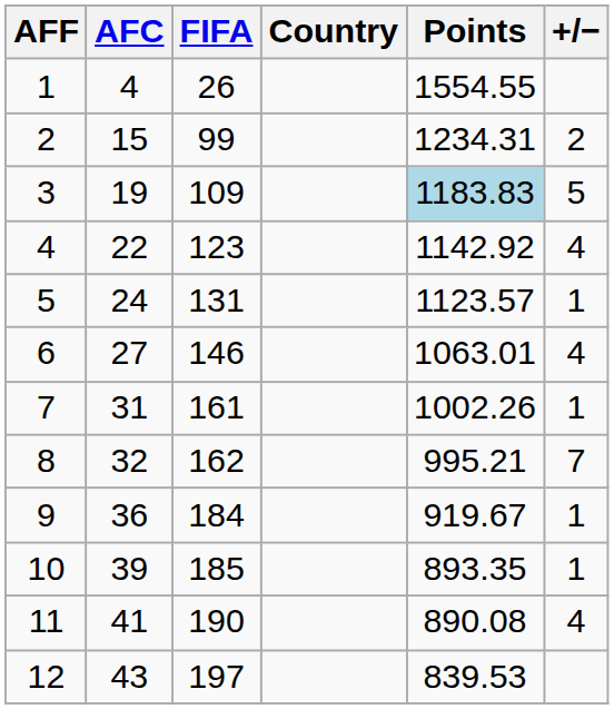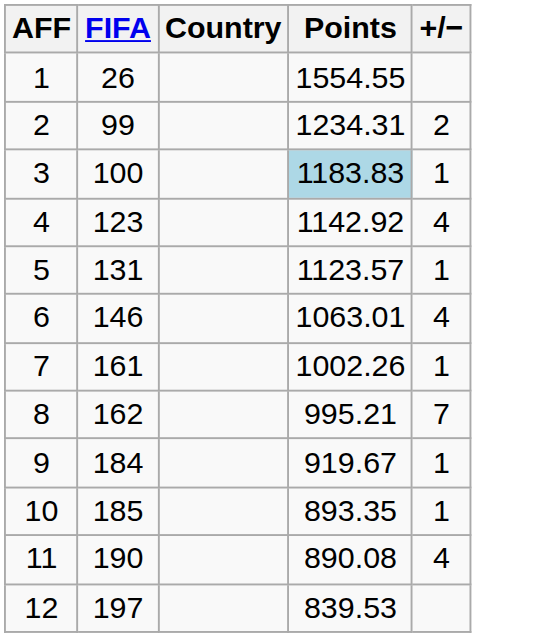- column: AFC | 4 | 15 | 19 | 22 | 24 | 27 | 31 | 32 | 36 | 39 | 41 | 43
3 | FIFA: 109 -> 100
3 | +/−: 5 -> 1
